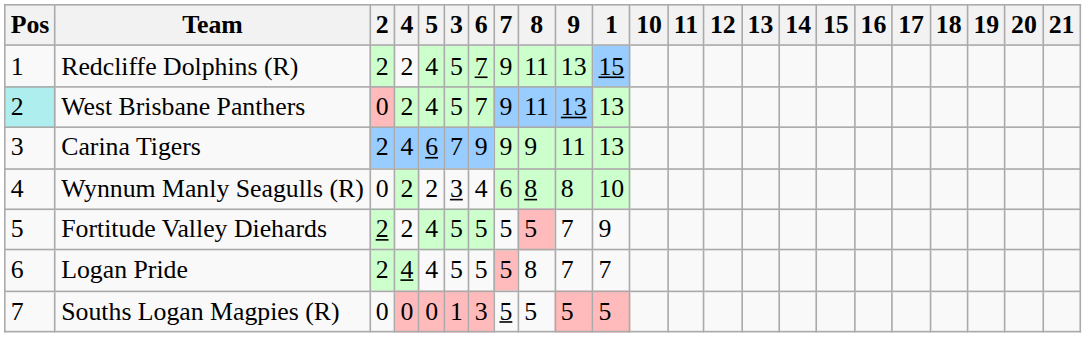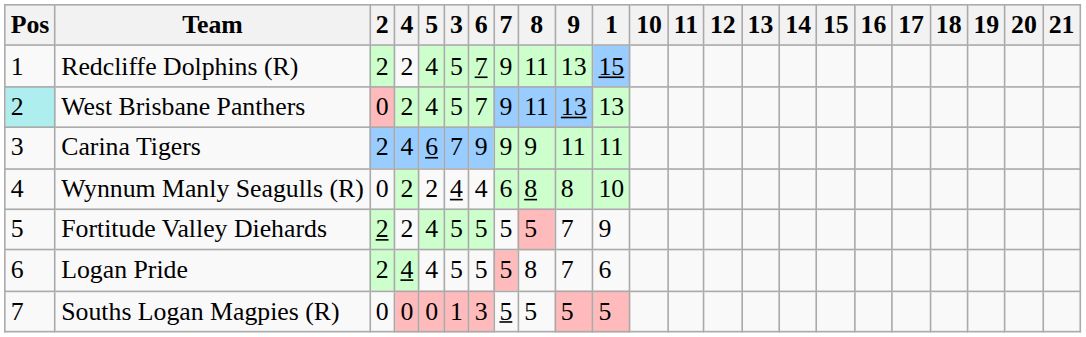Carina Tigers | 1: 13 -> 11
Wynnum Manly Seagulls (R) | 3: 3 -> 4
Logan Pride | 1: 7 -> 6
